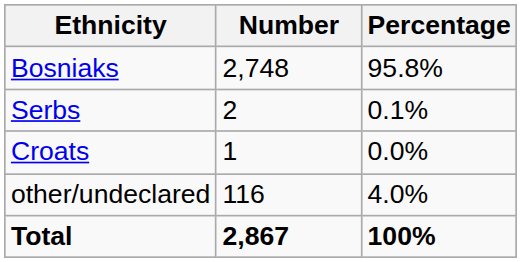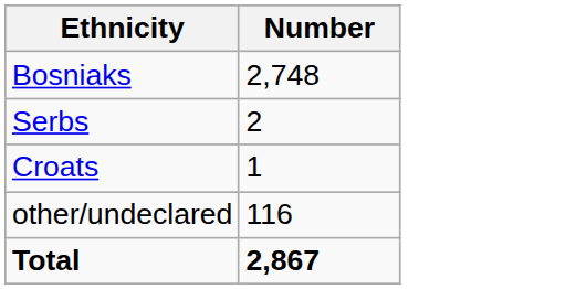- column: Percentage | 95.8% | 0.1% | 0.0% | 4.0% | 100%
